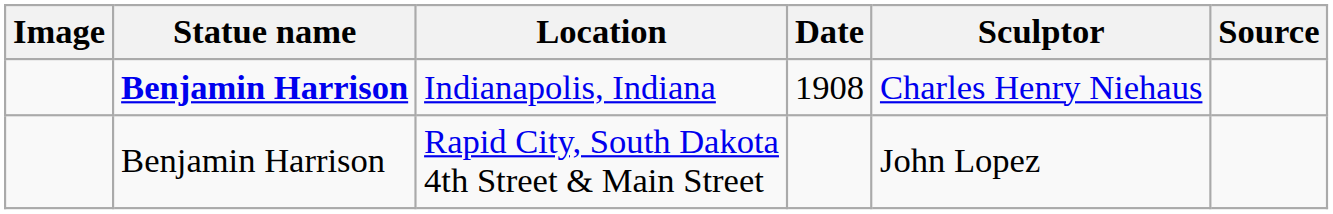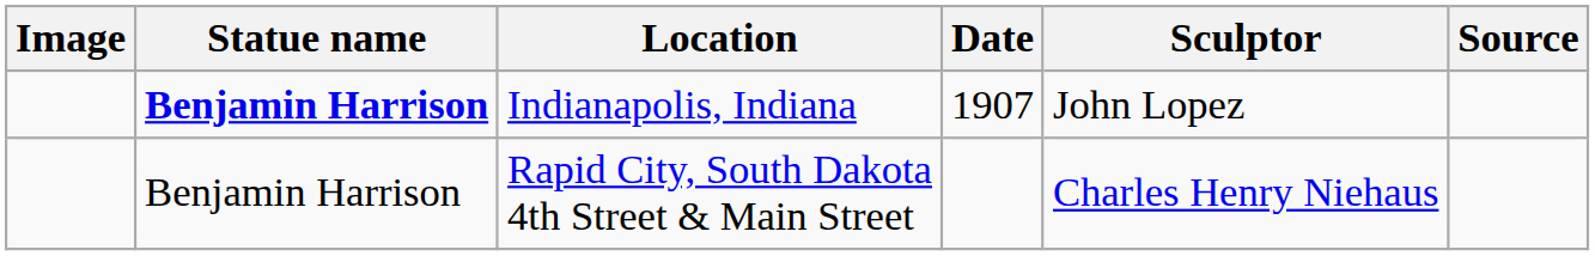Indianapolis, Indiana | Date: 1908 -> 1907
Indianapolis, Indiana | Sculptor: Charles Henry Niehaus -> John Lopez
Rapid City, South Dakota 4th Street & Main Street | Sculptor: John Lopez -> Charles Henry Niehaus
